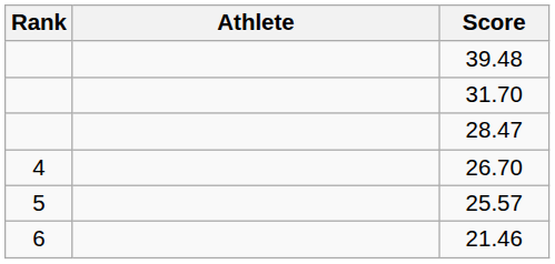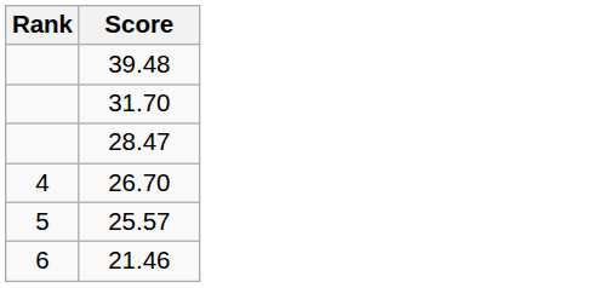- column: Athlete
